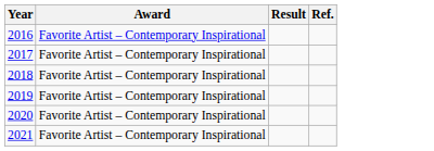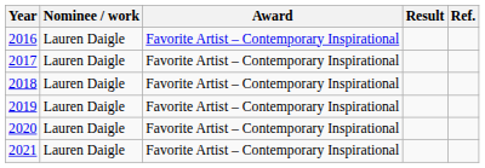+ column: Nominee / work | Lauren Daigle | Lauren Daigle | Lauren Daigle | Lauren Daigle | Lauren Daigle | Lauren Daigle
